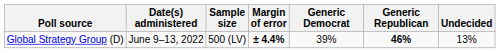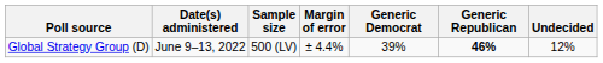Global Strategy Group (D) | Margin of error: bold -> normal
Global Strategy Group (D) | Undecided: 13% -> 12%
